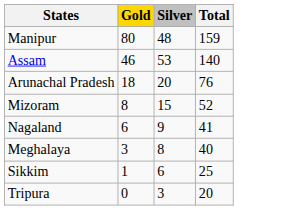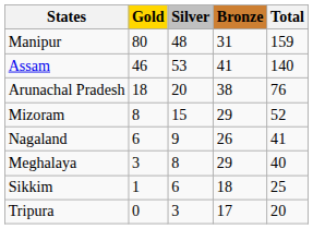+ column: Bronze | 31 | 41 | 38 | 29 | 26 | 29 | 18 | 17
